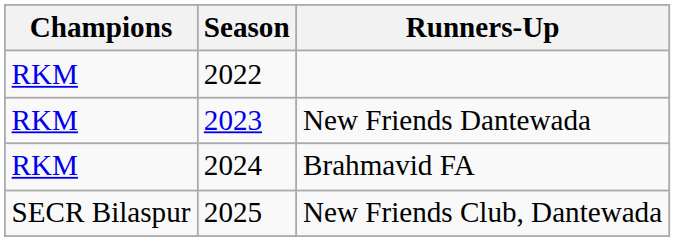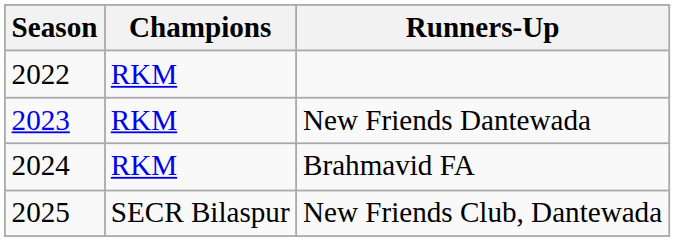columns swapped: Season <-> Champions
